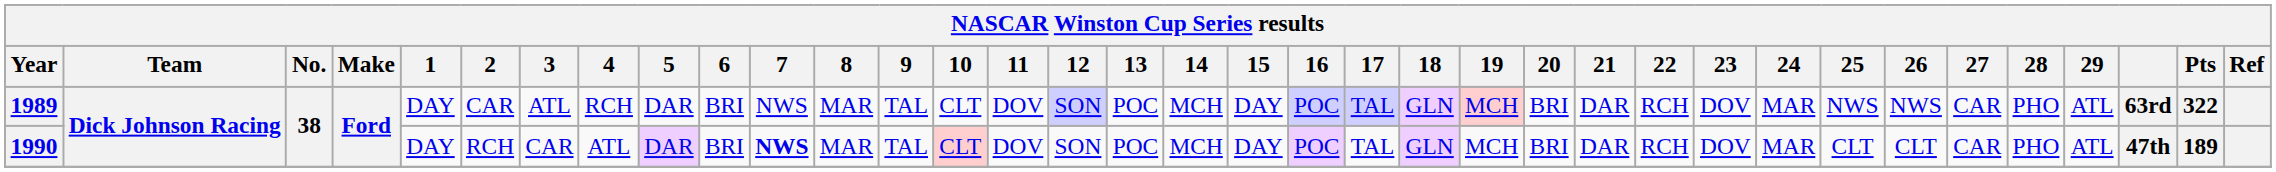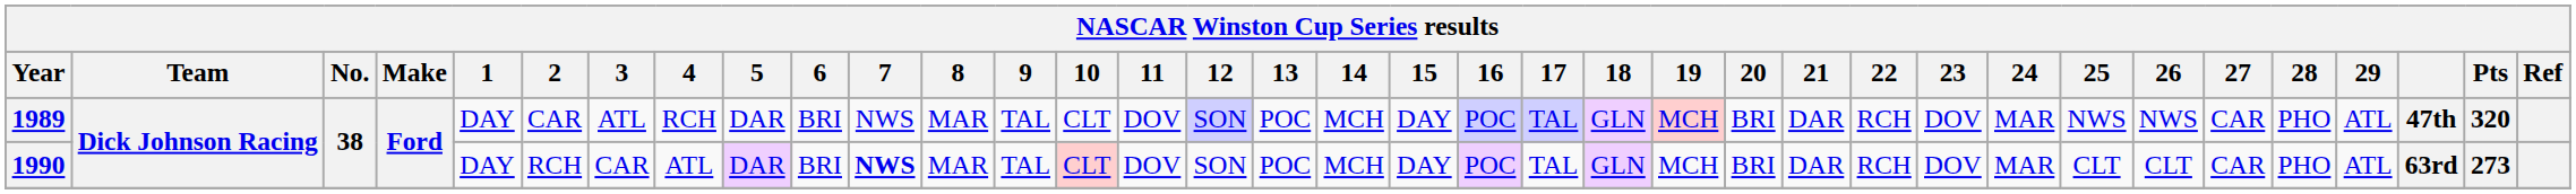1989 | column 34: 63rd -> 47th
1989 | Pts: 322 -> 320
1990 | column 34: 47th -> 63rd
1990 | Pts: 189 -> 273
